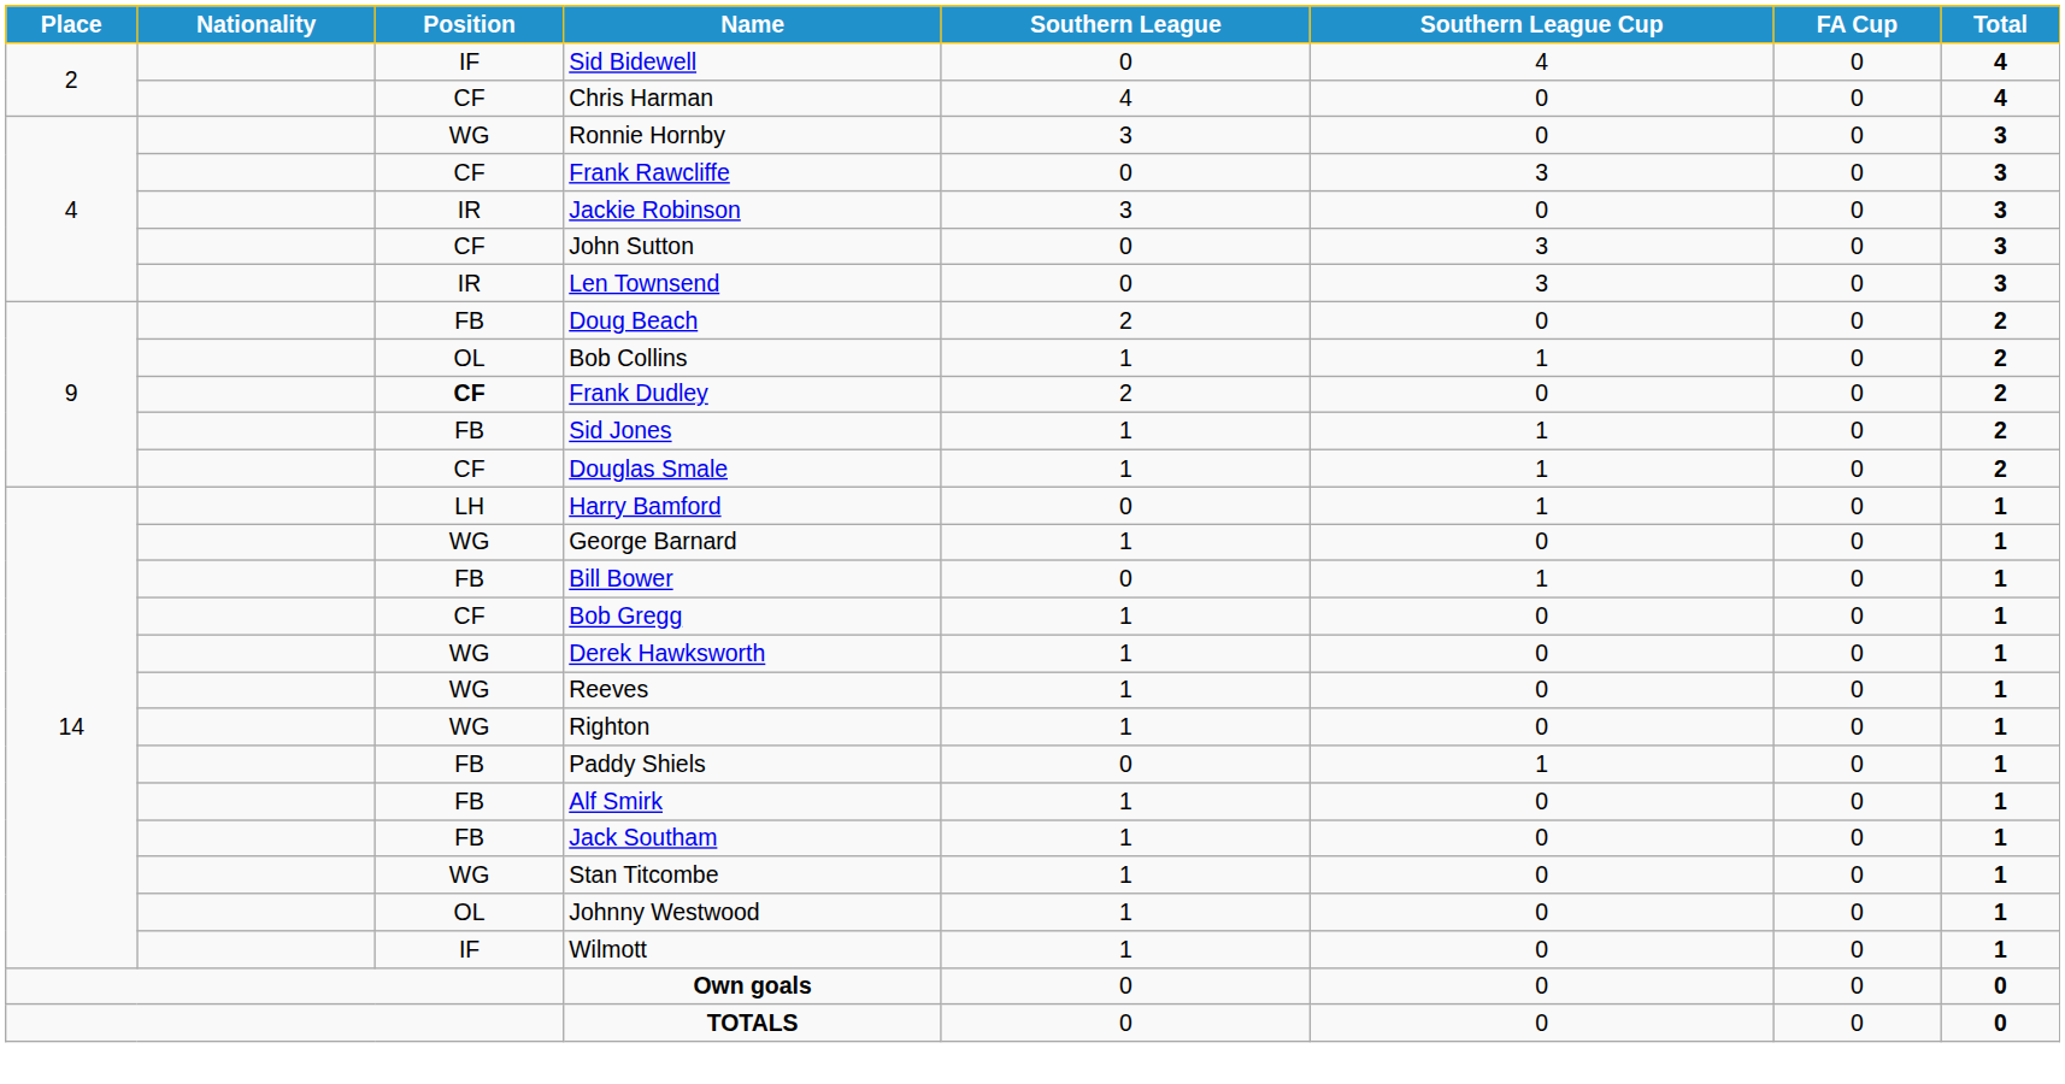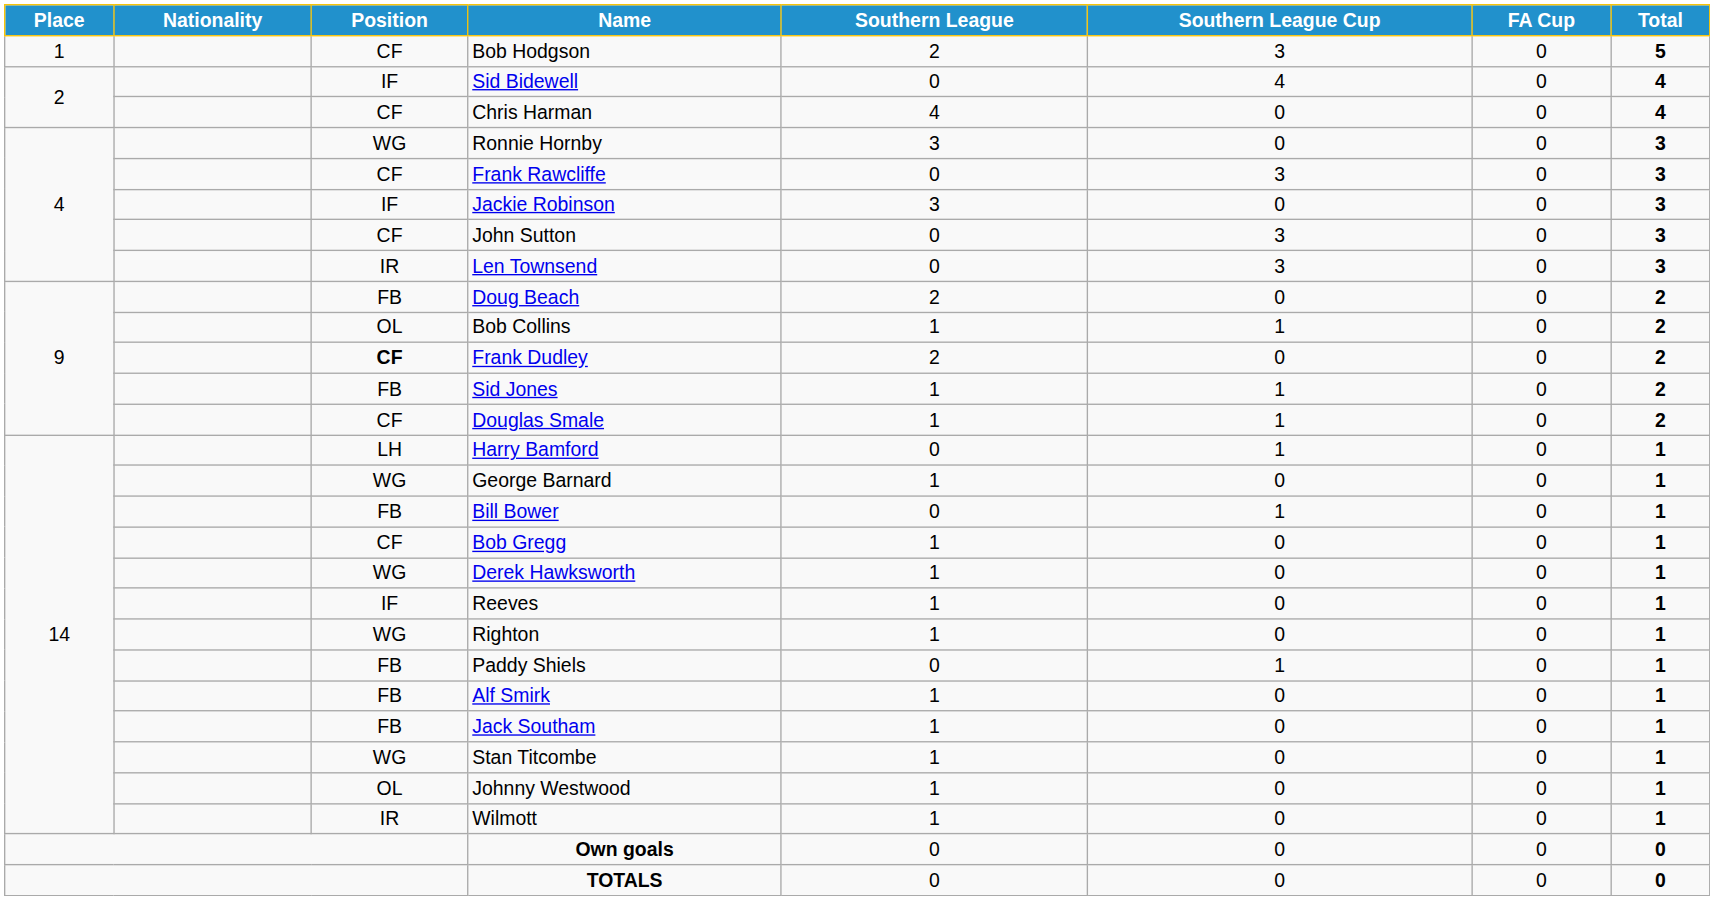+ row: 1 | CF | Bob Hodgson | 2 | 3 | 0 | 5
Jackie Robinson | Position: IR -> IF
Reeves | Position: WG -> IF
Wilmott | Position: IF -> IR
